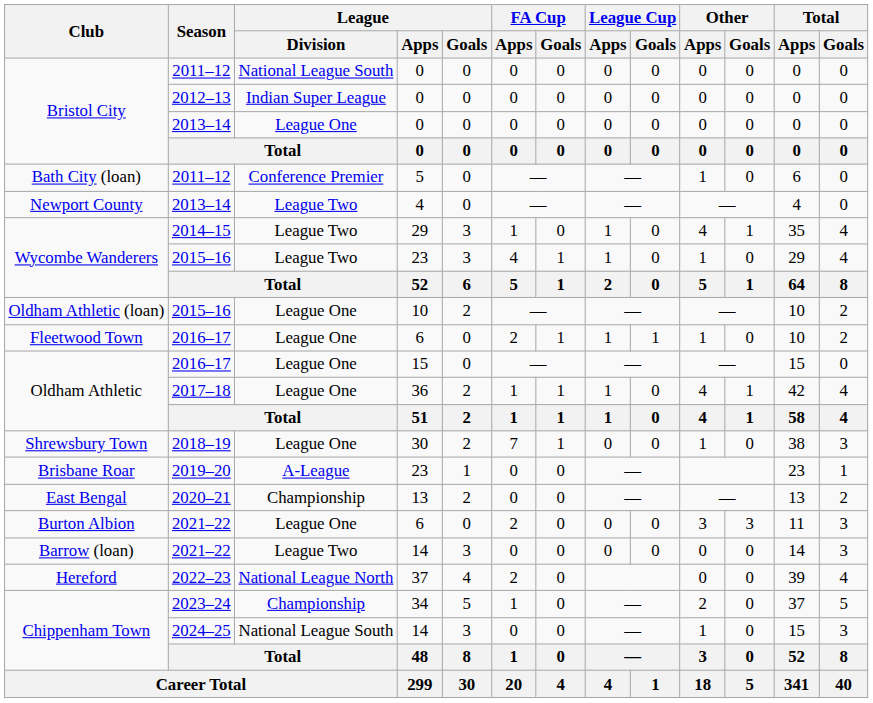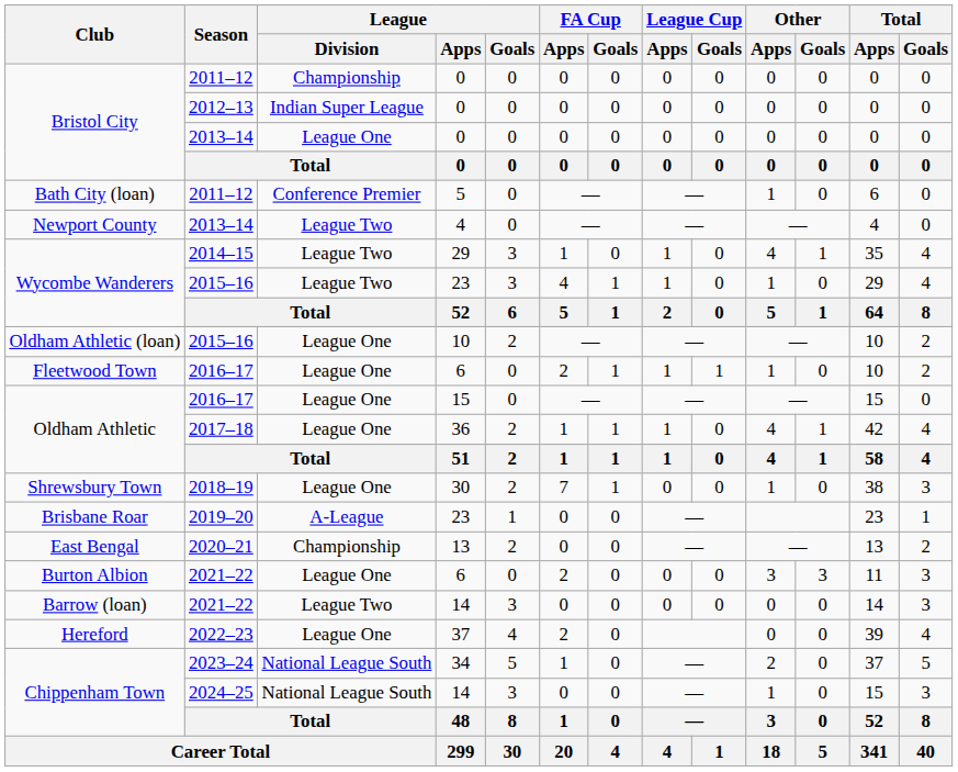Bristol City / 2011–12 | League / Division: National League South -> Championship
Hereford | League / Division: National League North -> League One
Chippenham Town / 2023–24 | League / Division: Championship -> National League South
